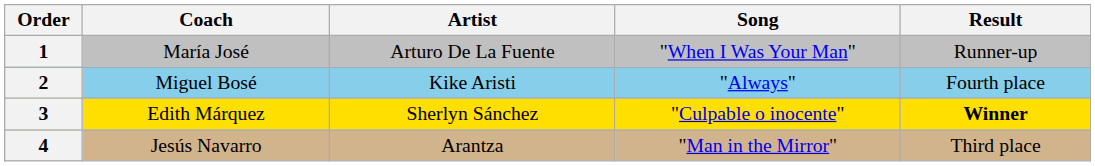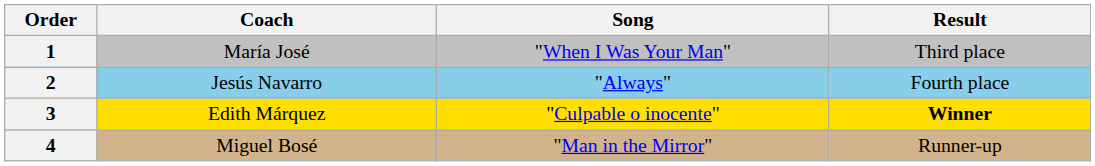- column: Artist | Arturo De La Fuente | Kike Aristi | Sherlyn Sánchez | Arantza
1 | Result: Runner-up -> Third place
2 | Coach: Miguel Bosé -> Jesús Navarro
4 | Coach: Jesús Navarro -> Miguel Bosé
4 | Result: Third place -> Runner-up
